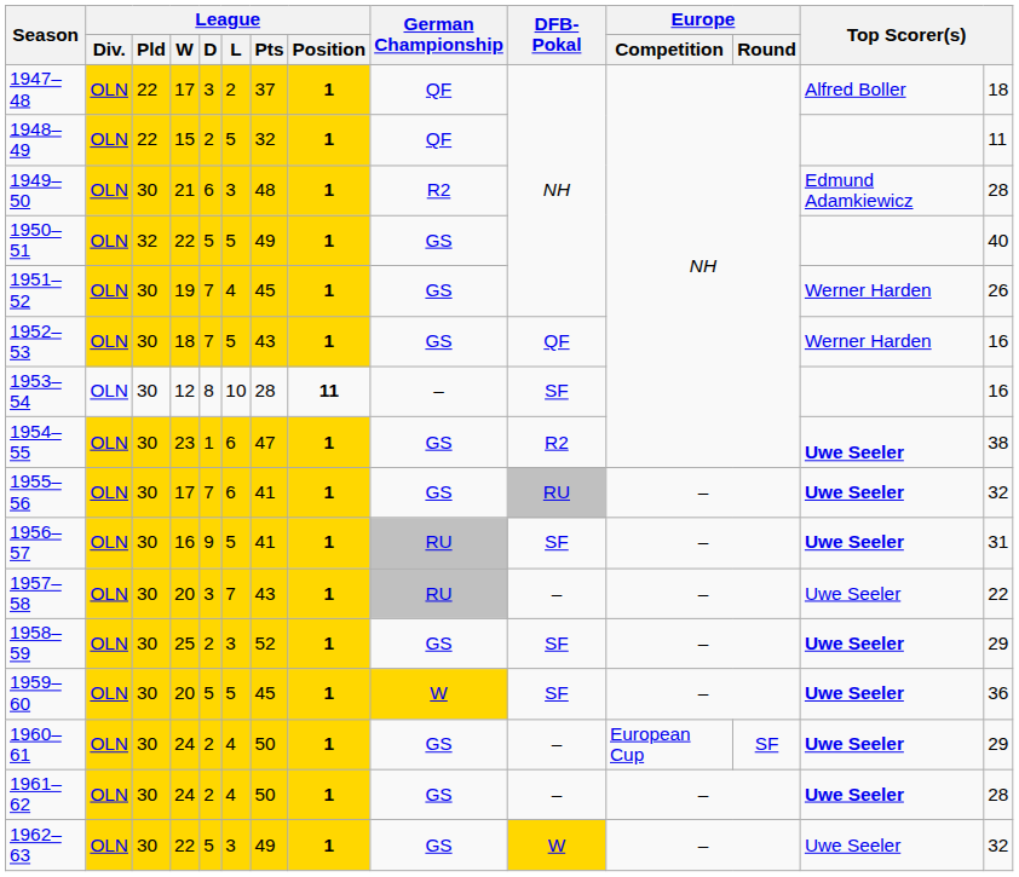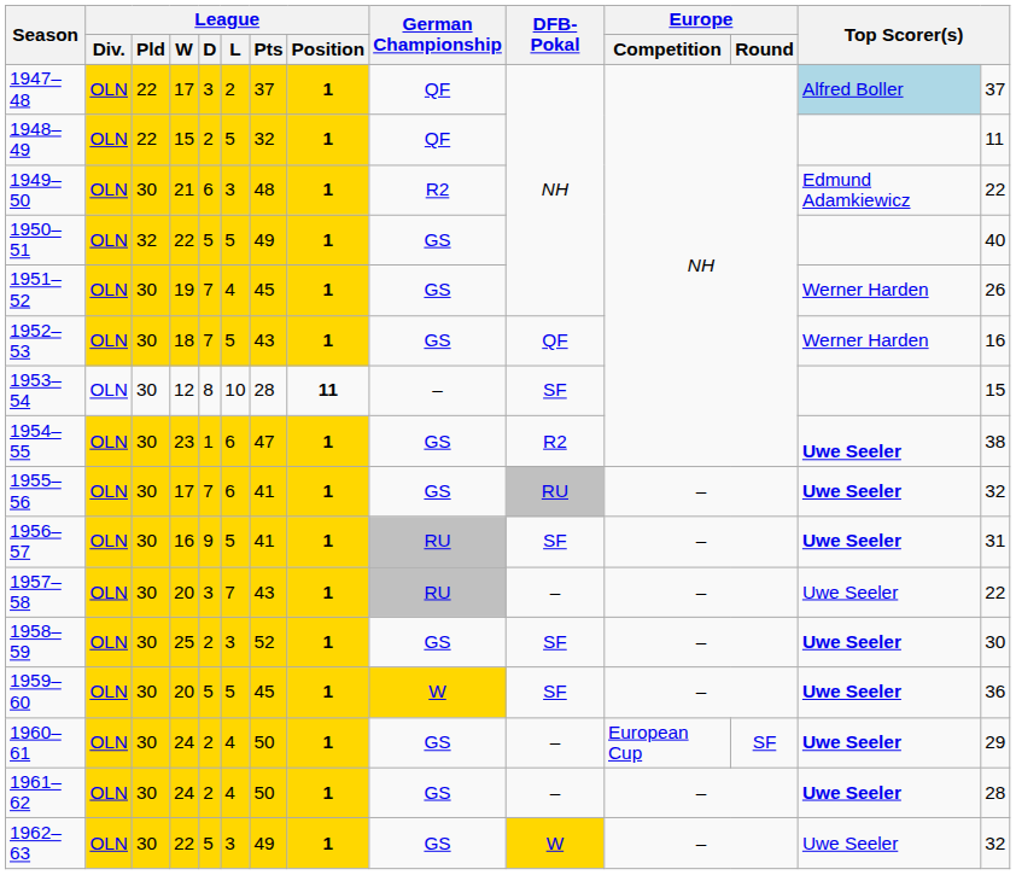1947–48 | column 13: no background -> lightblue background
1947–48 | column 14: 18 -> 37
1949–50 | column 14: 28 -> 22
1953–54 | column 14: 16 -> 15
1958–59 | column 14: 29 -> 30
